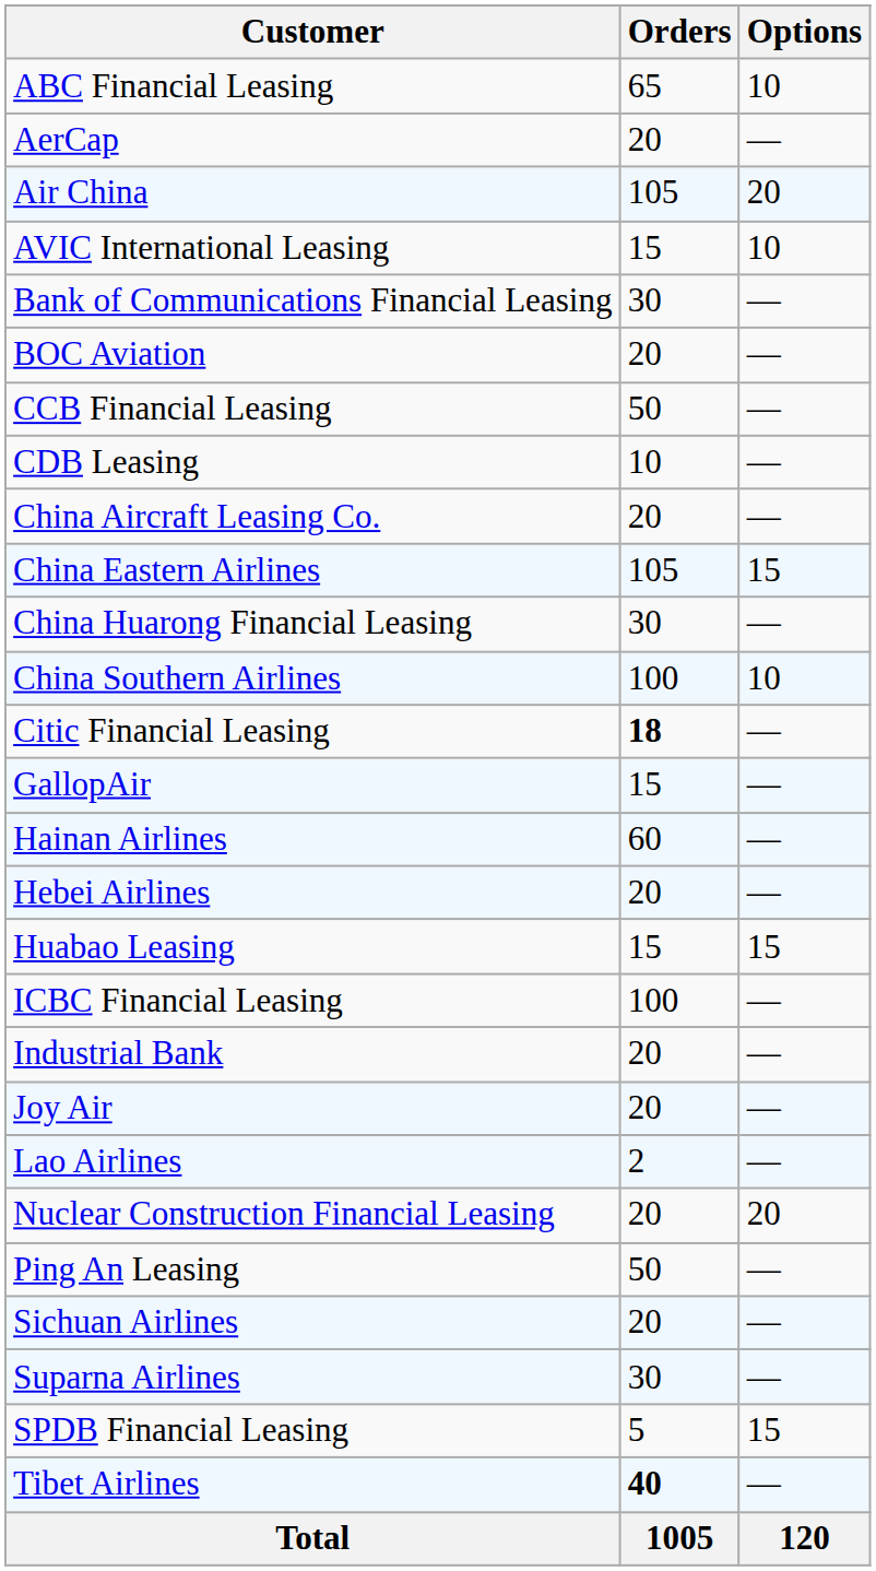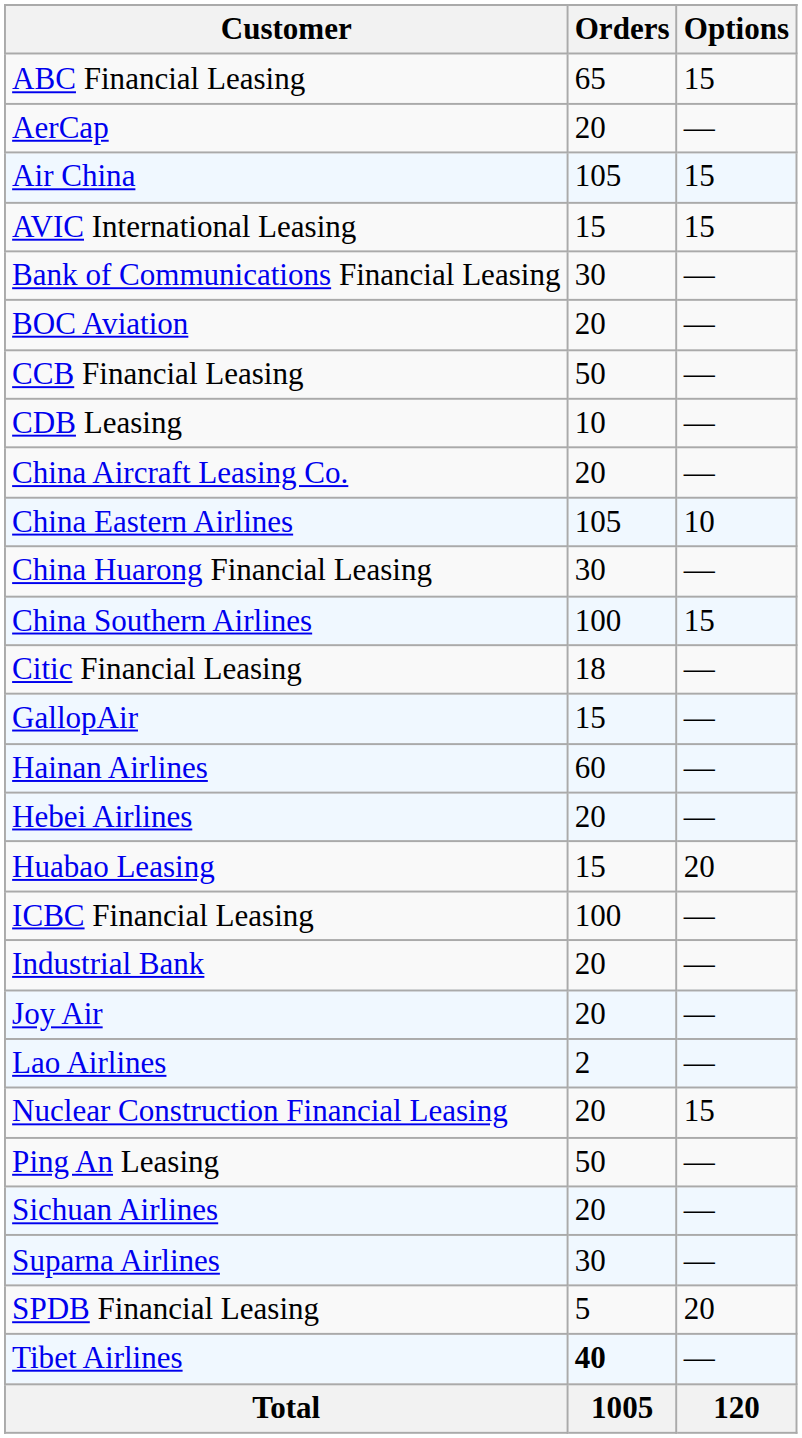ABC Financial Leasing | Options: 10 -> 15
Air China | Options: 20 -> 15
AVIC International Leasing | Options: 10 -> 15
China Eastern Airlines | Options: 15 -> 10
China Southern Airlines | Options: 10 -> 15
Citic Financial Leasing | Orders: bold -> normal
Huabao Leasing | Options: 15 -> 20
Nuclear Construction Financial Leasing | Options: 20 -> 15
SPDB Financial Leasing | Options: 15 -> 20
